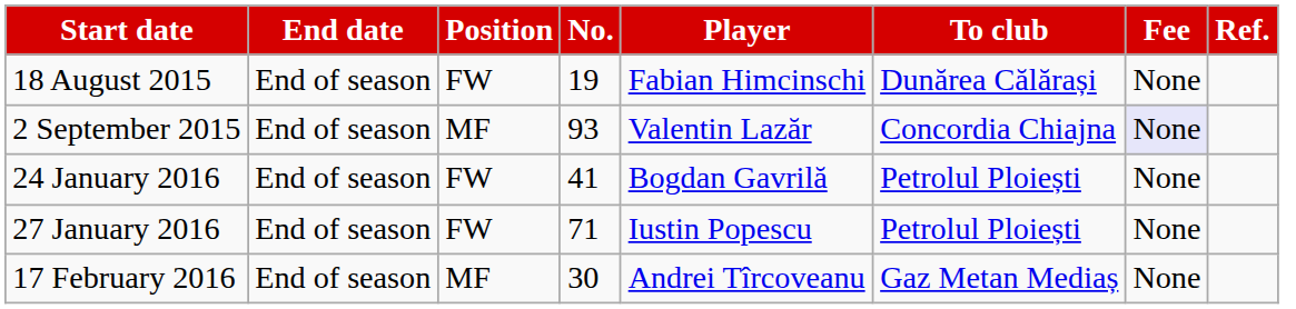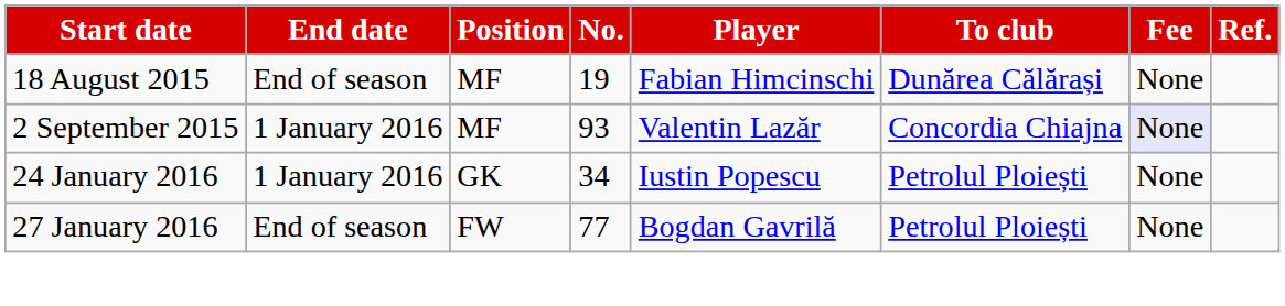18 August 2015 | Position: FW -> MF
2 September 2015 | End date: End of season -> 1 January 2016
24 January 2016 | End date: End of season -> 1 January 2016
24 January 2016 | Position: FW -> GK
24 January 2016 | No.: 41 -> 34
24 January 2016 | Player: Bogdan Gavrilă -> Iustin Popescu
27 January 2016 | No.: 71 -> 77
27 January 2016 | Player: Iustin Popescu -> Bogdan Gavrilă
- row: 17 February 2016 | End of season | MF | 30 | Andrei Tîrcoveanu | Gaz Metan Mediaș | None
